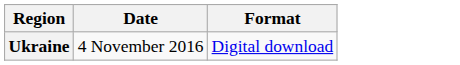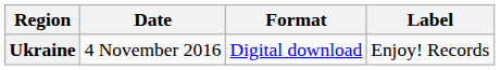+ column: Label | Enjoy! Records
